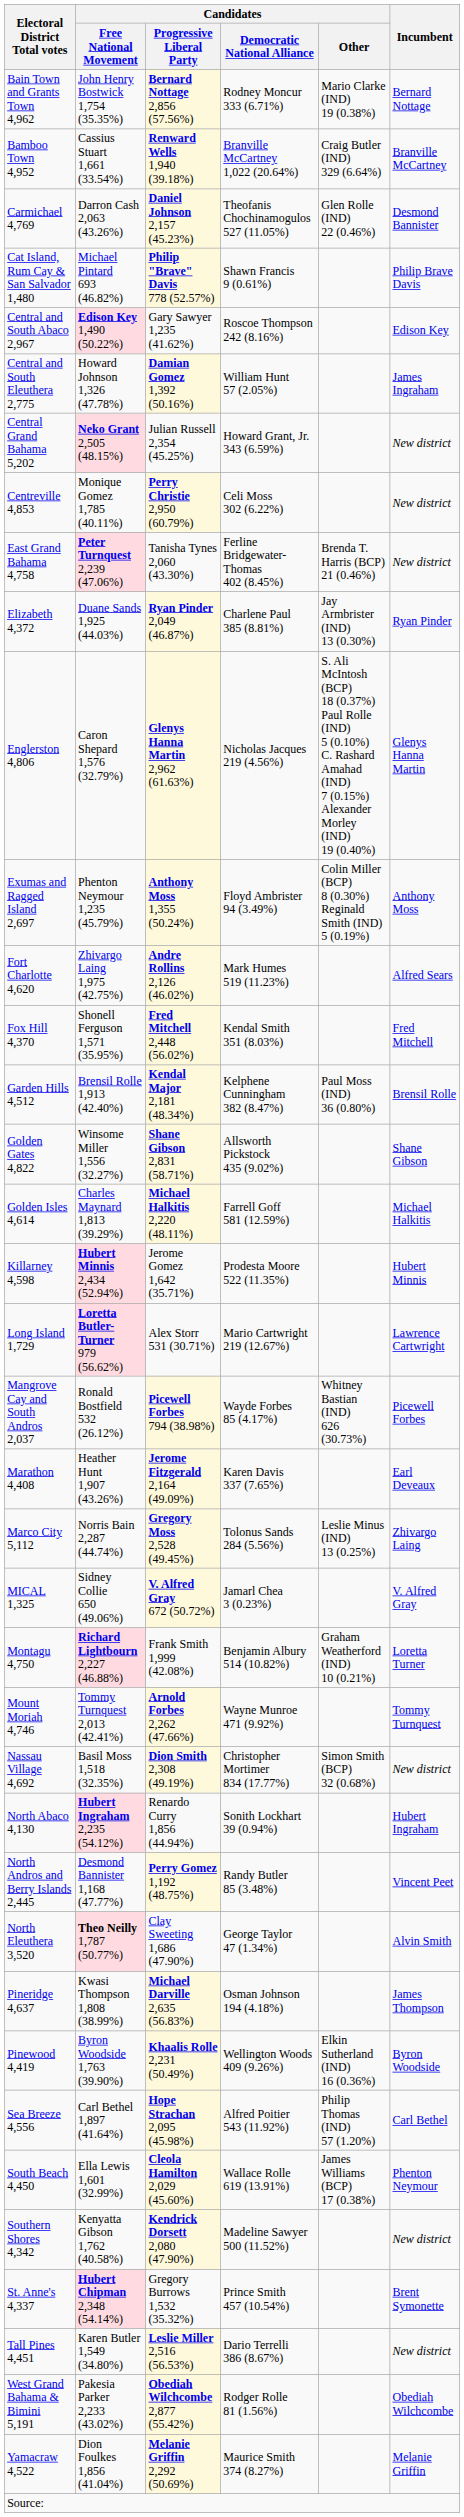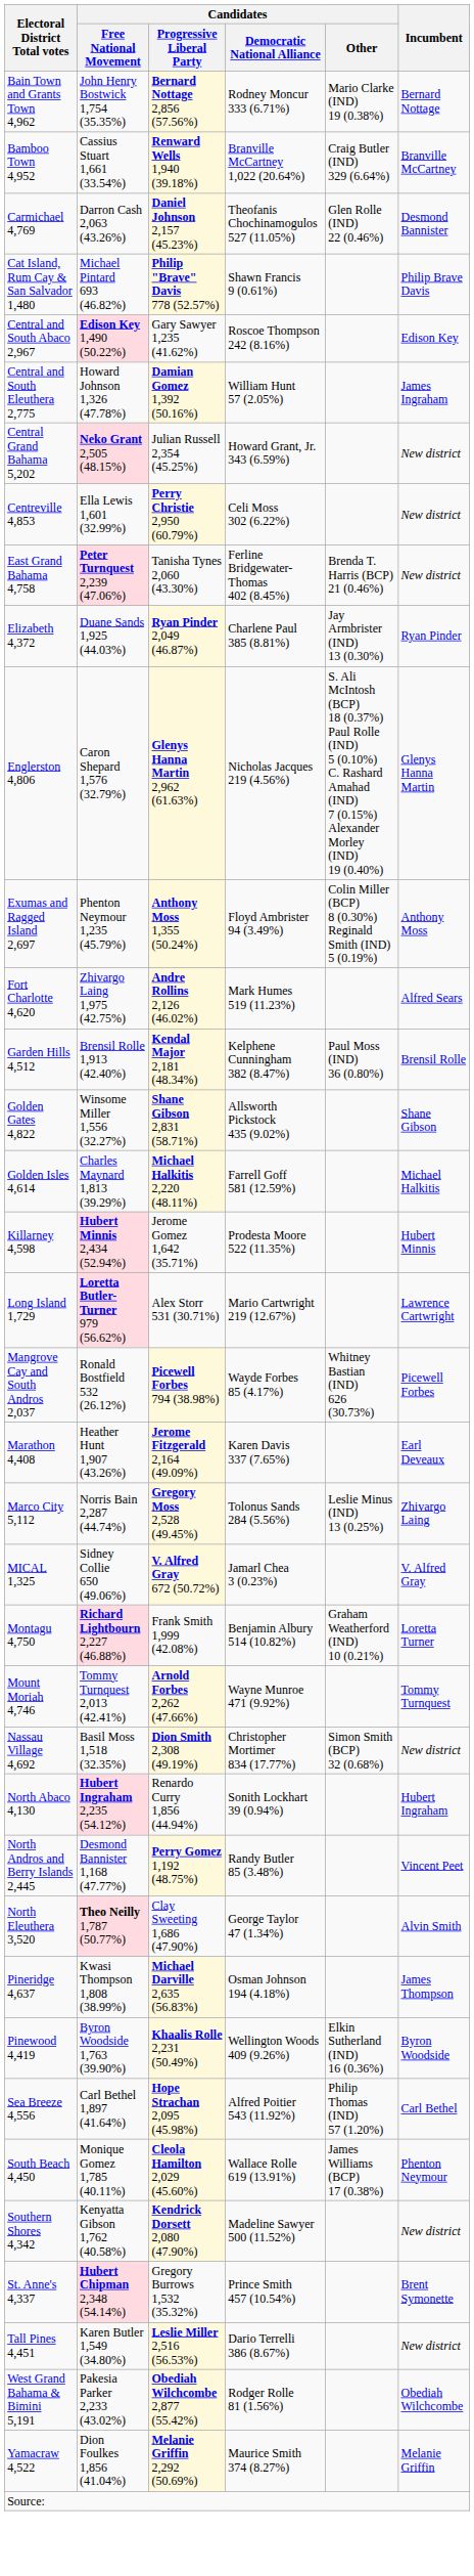Centreville 4,853 | Candidates / Free National Movement: Monique Gomez 1,785 (40.11%) -> Ella Lewis 1,601 (32.99%)
- row: Fox Hill 4,370 | Shonell Ferguson 1,571 (35.95%) | Fred Mitchell 2,448 (56.02%) | Kendal Smith 351 (8.03%) | Fred Mitchell
South Beach 4,450 | Candidates / Free National Movement: Ella Lewis 1,601 (32.99%) -> Monique Gomez 1,785 (40.11%)
